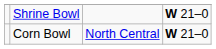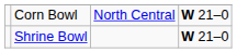rows swapped: Corn Bowl <-> Shrine Bowl
